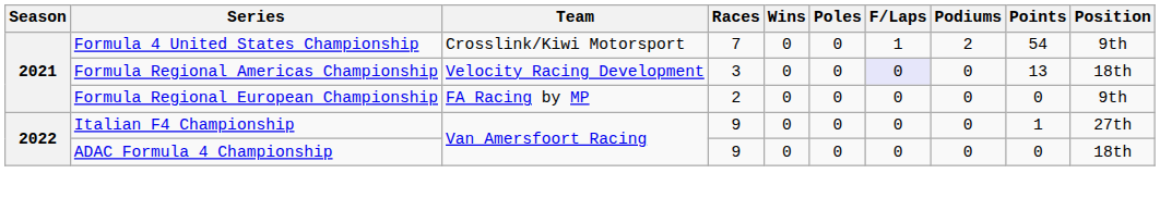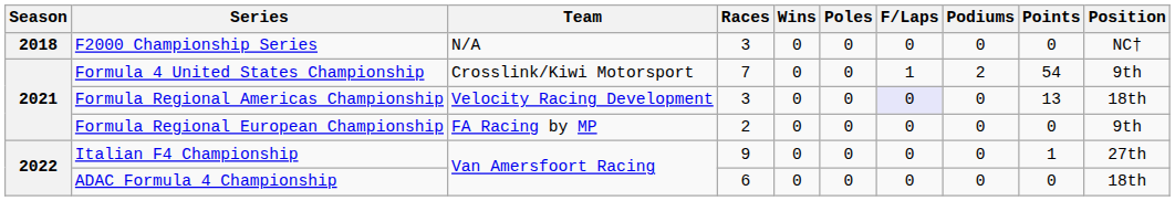+ row: 2018 | F2000 Championship Series | N/A | 3 | 0 | 0 | 0 | 0 | 0 | NC†
ADAC Formula 4 Championship | Races: 9 -> 6
